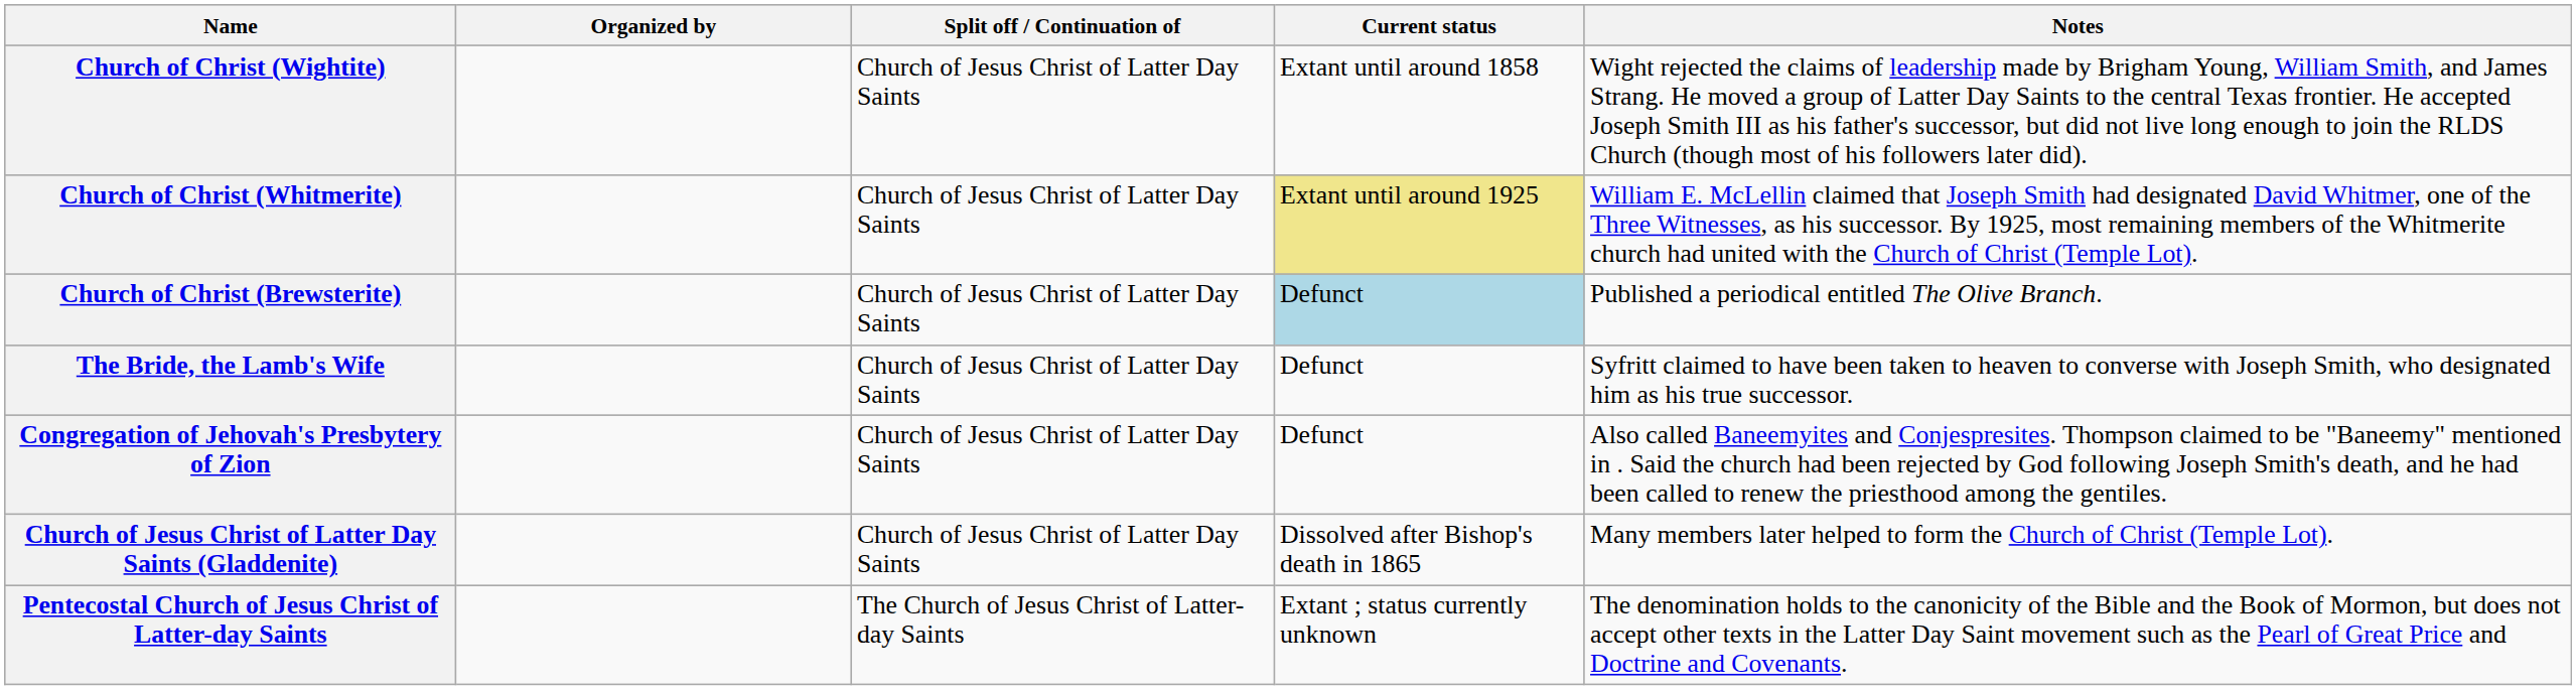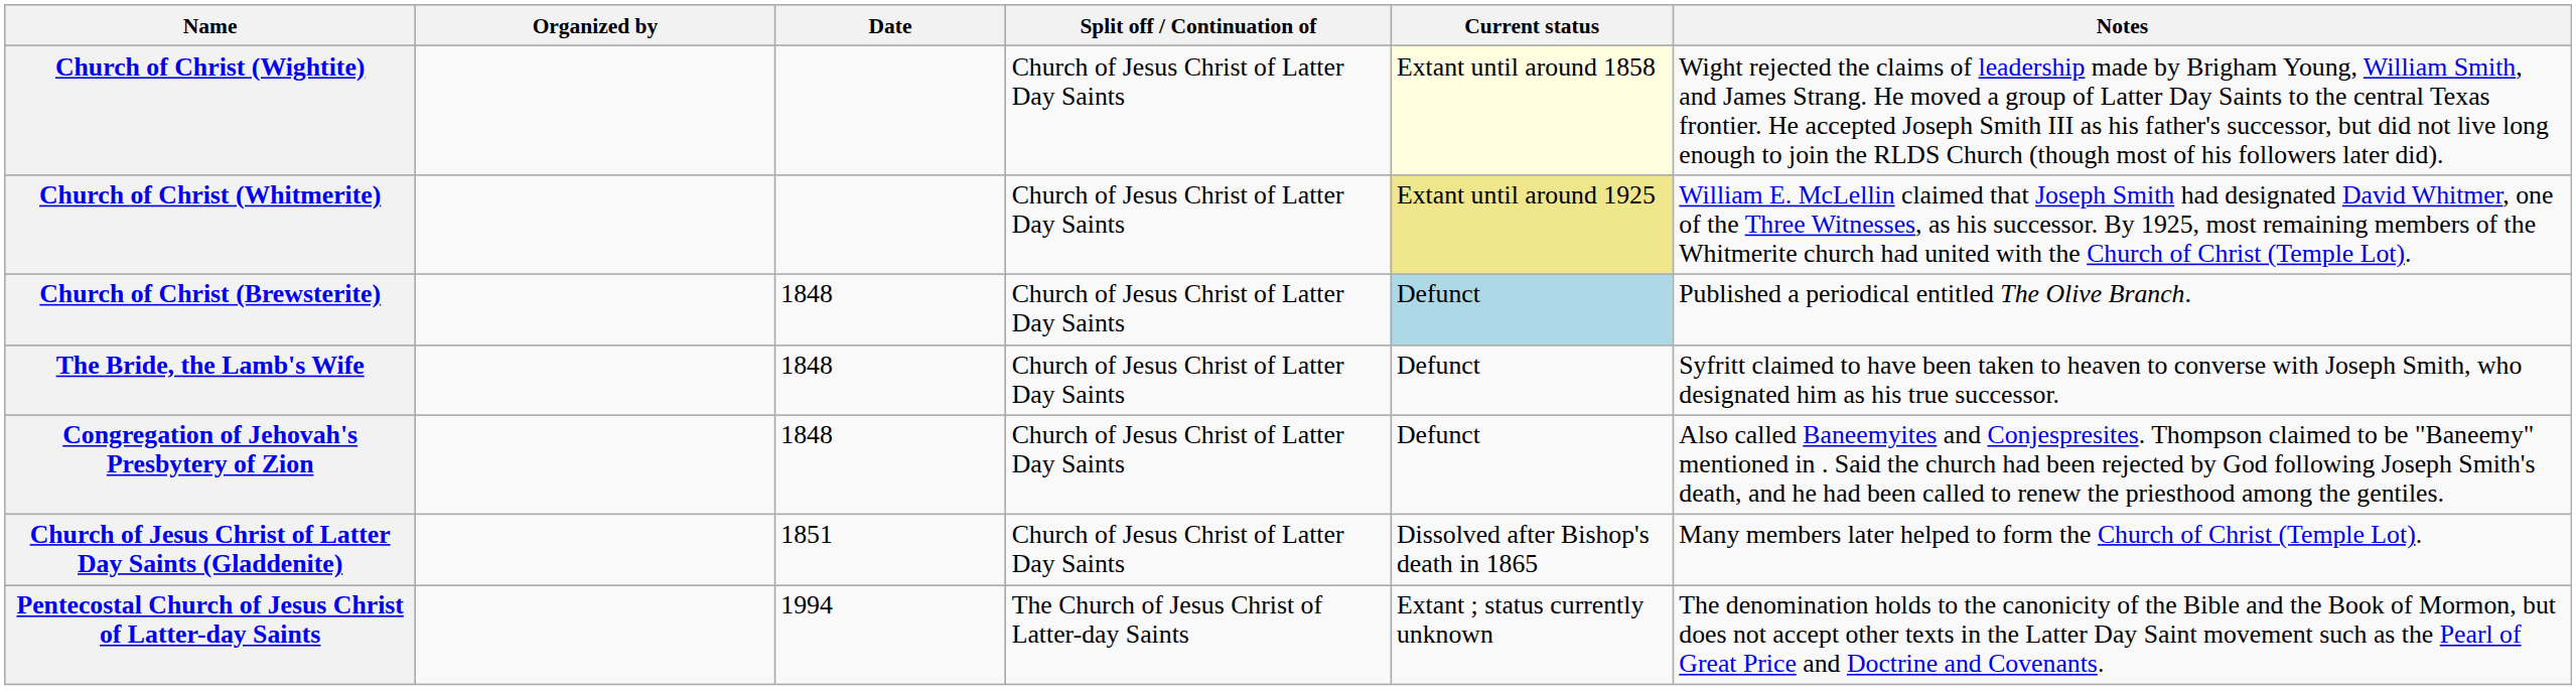+ column: Date | 1848 | 1848 | 1848 | 1851 | 1994
Church of Christ (Wightite) | Current status: no background -> lightyellow background
